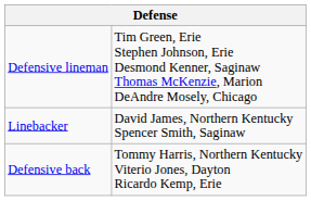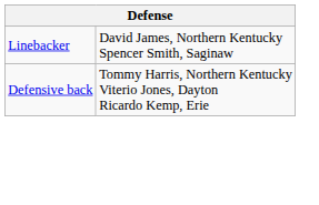- row: Defensive lineman | Tim Green, Erie Stephen Johnson, Erie Desmond Kenner, Saginaw Thomas McKenzie, Marion DeAndre Mosely, Chicago
